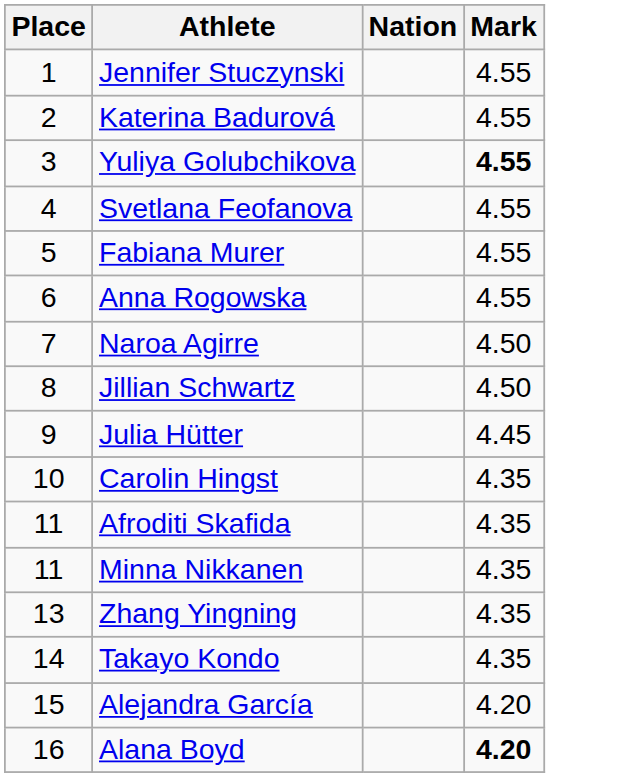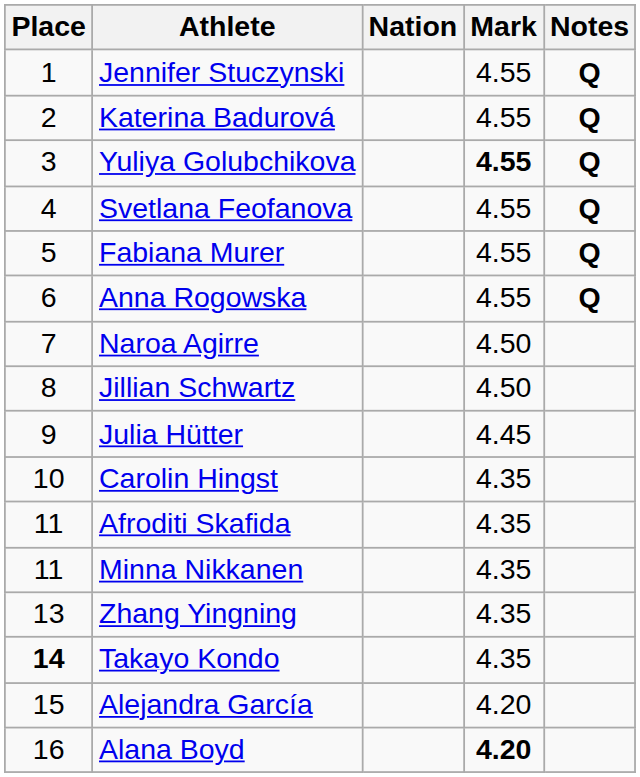+ column: Notes | Q | Q | Q | Q | Q | Q
Takayo Kondo | Place: normal -> bold
